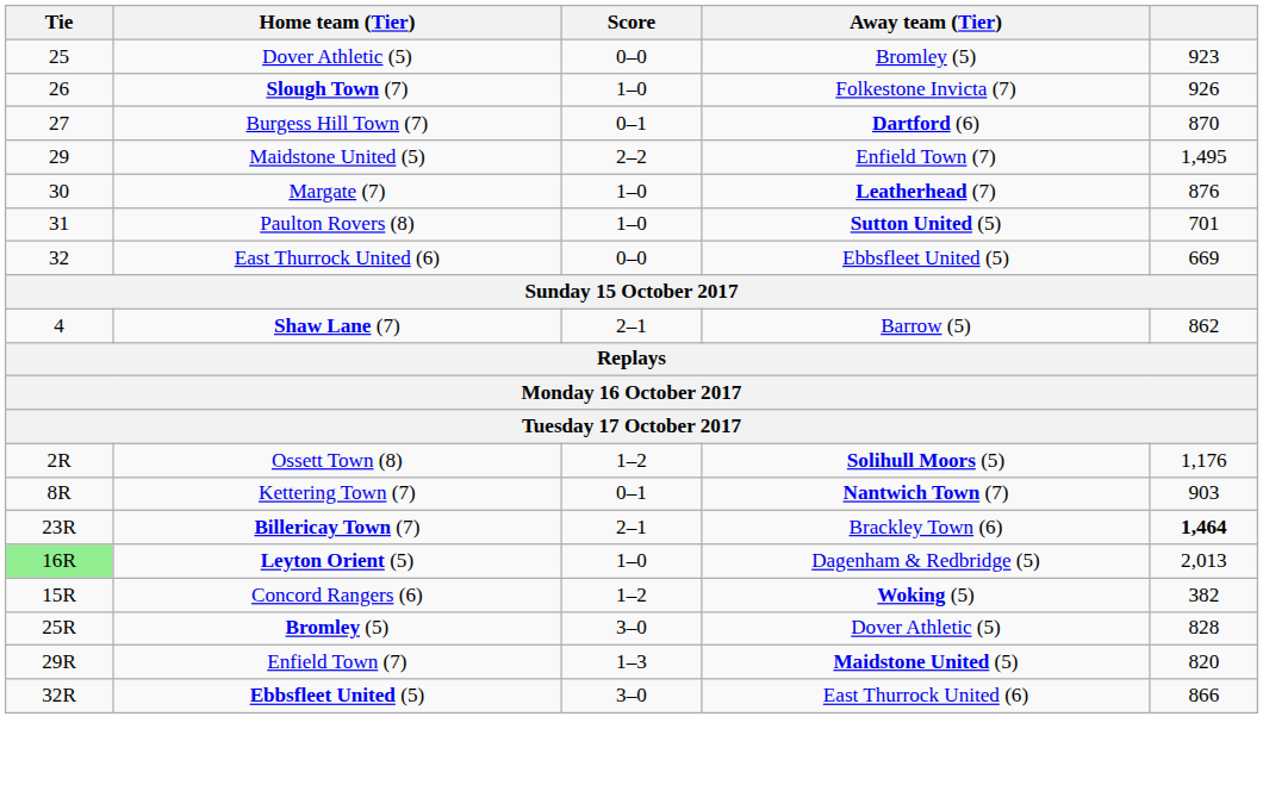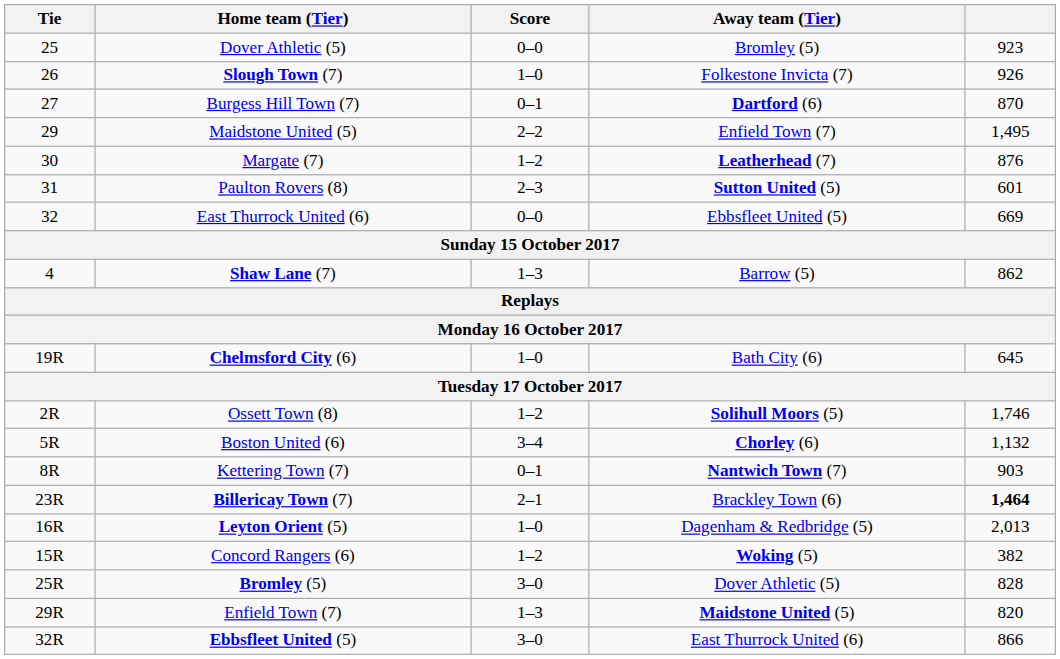Margate (7) | Score: 1–0 -> 1–2
Paulton Rovers (8) | Score: 1–0 -> 2–3
Paulton Rovers (8) | column 5: 701 -> 601
Shaw Lane (7) | Score: 2–1 -> 1–3
+ row: 19R | Chelmsford City (6) | 1–0 | Bath City (6) | 645
Ossett Town (8) | column 5: 1,176 -> 1,746
+ row: 5R | Boston United (6) | 3–4 | Chorley (6) | 1,132
Leyton Orient (5) | Tie: lightgreen background -> no background
